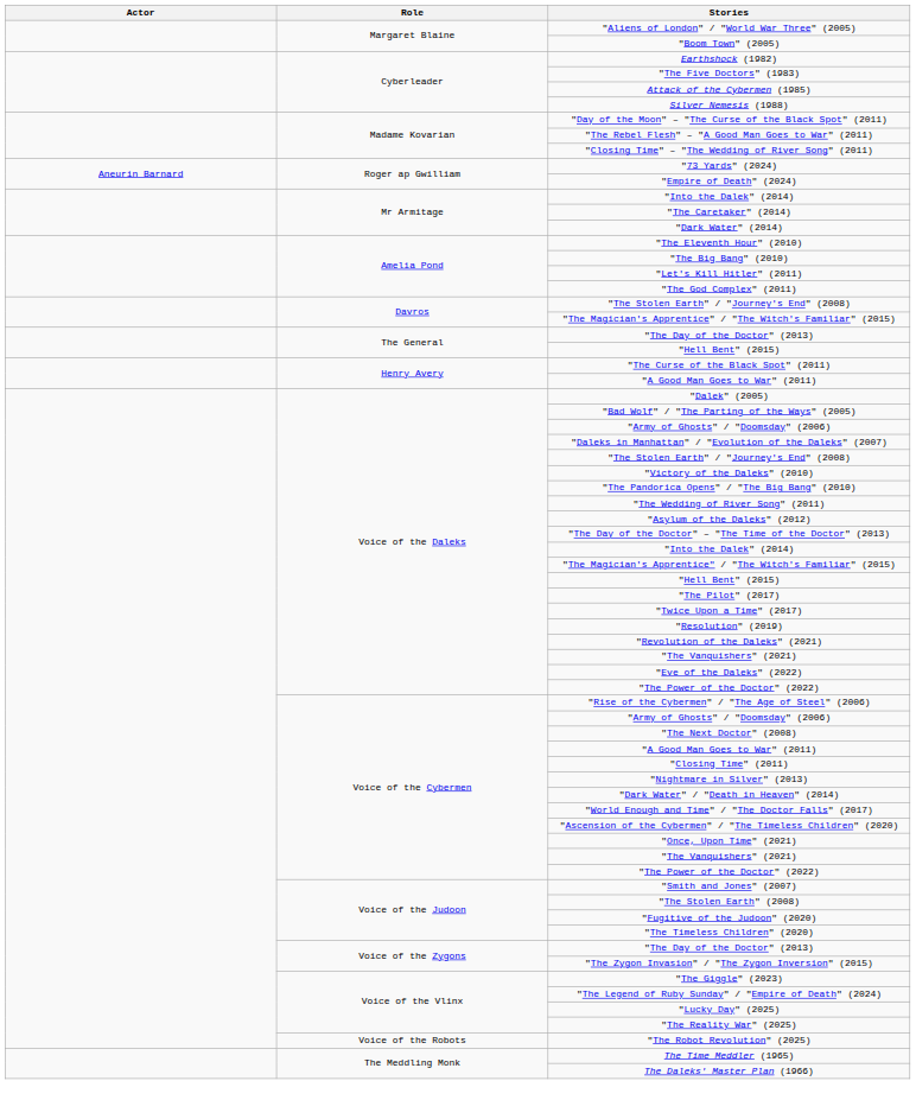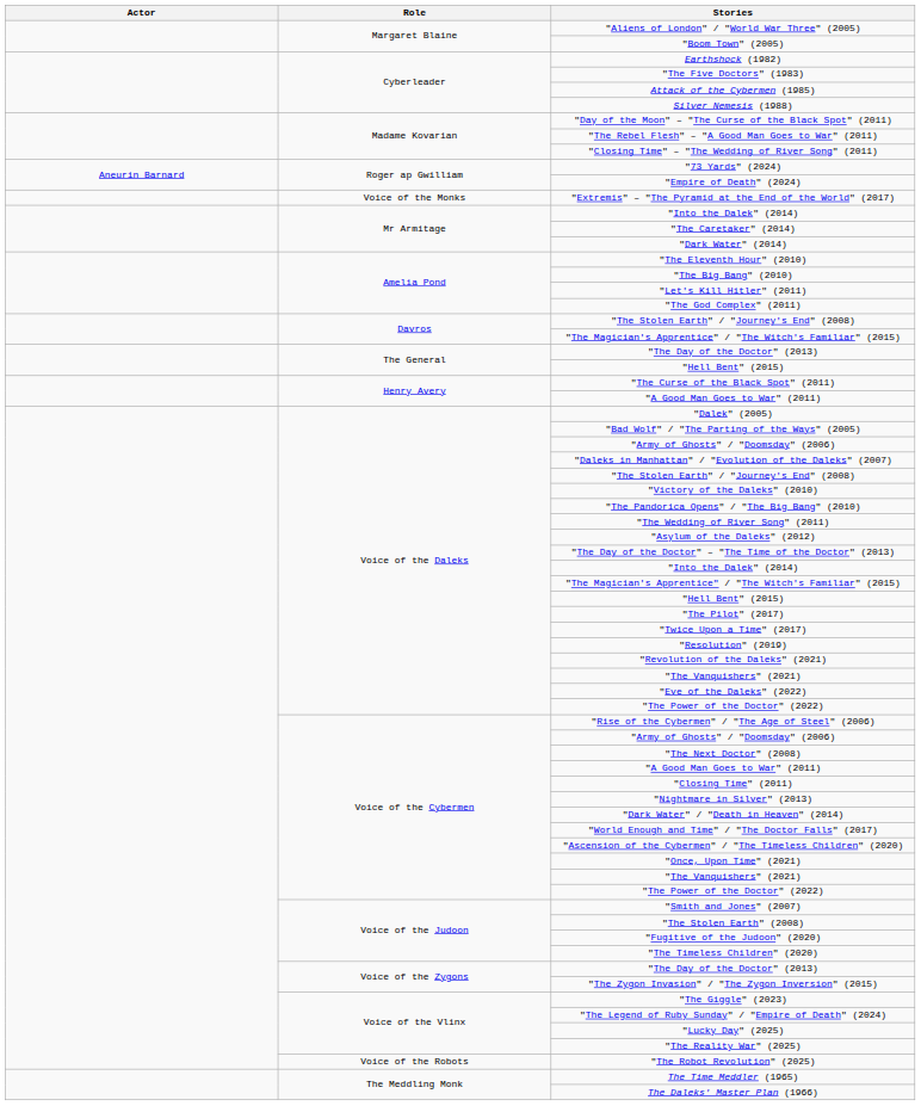+ row: Voice of the Monks | "Extremis" – "The Pyramid at the End of the World" (2017)
